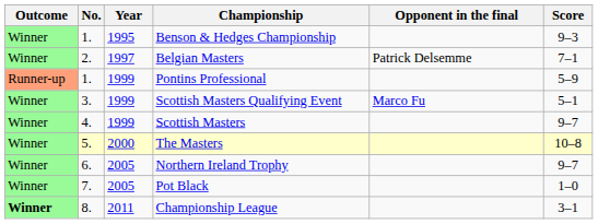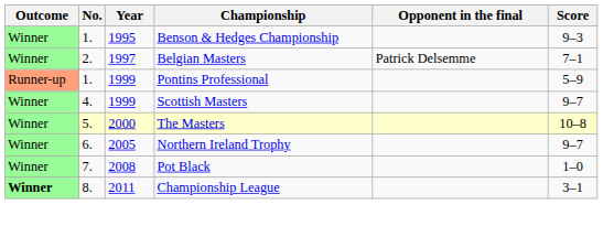- row: Winner | 3. | 1999 | Scottish Masters Qualifying Event | Marco Fu | 5–1
Pot Black | Year: 2005 -> 2008
